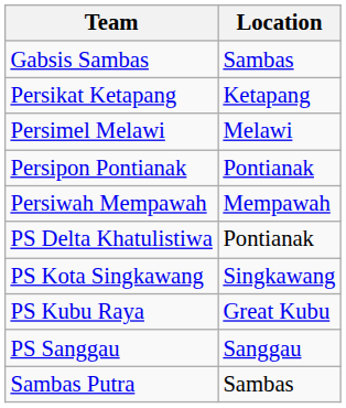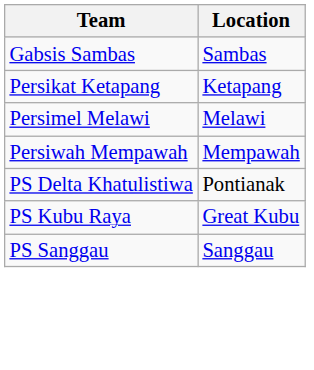- row: Persipon Pontianak | Pontianak
- row: PS Kota Singkawang | Singkawang
- row: Sambas Putra | Sambas
